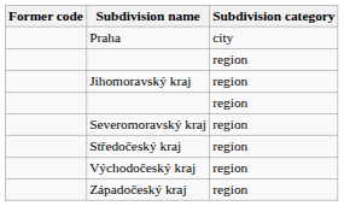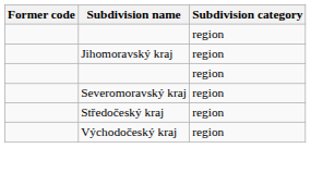- row: Praha | city
- row: Západočeský kraj | region
